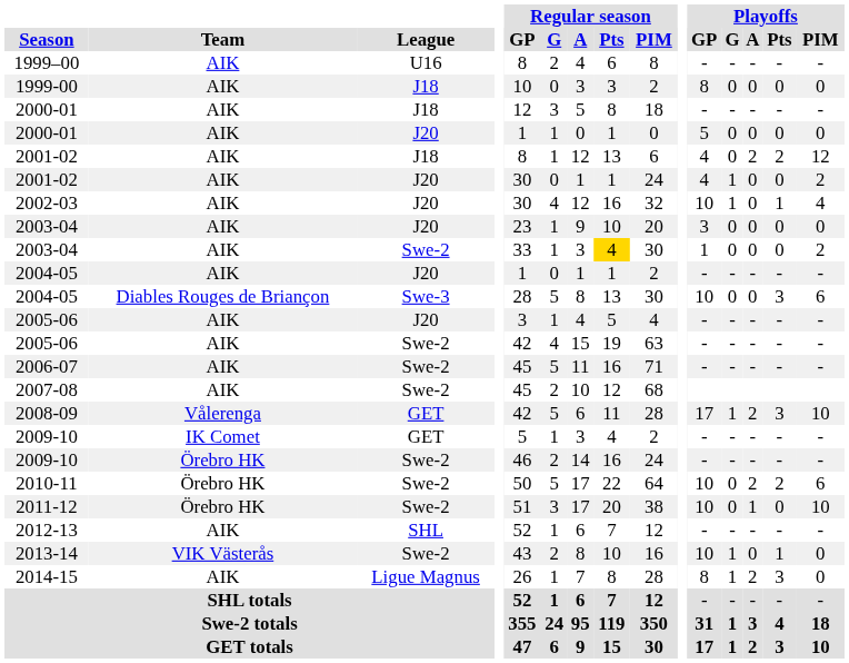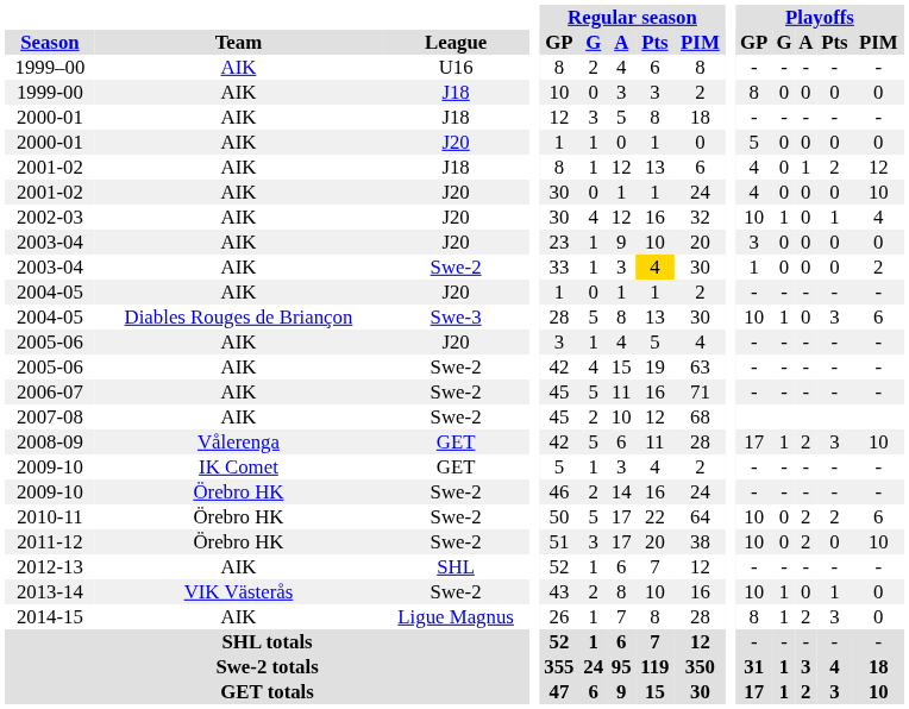2001-02 / J18 | Playoffs / A: 2 -> 1
2001-02 / J20 | Playoffs / G: 1 -> 0
2001-02 / J20 | Playoffs / PIM: 2 -> 10
2004-05 / Swe-3 | Playoffs / G: 0 -> 1
2011-12 | Playoffs / A: 1 -> 2
